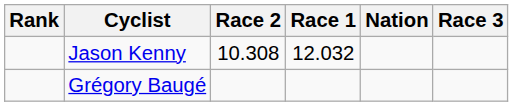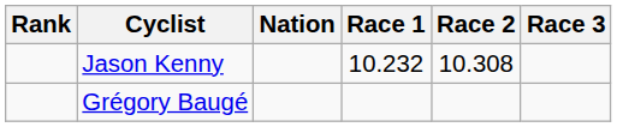columns swapped: Nation <-> Race 2
Jason Kenny | Race 1: 12.032 -> 10.232
